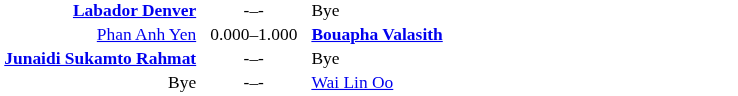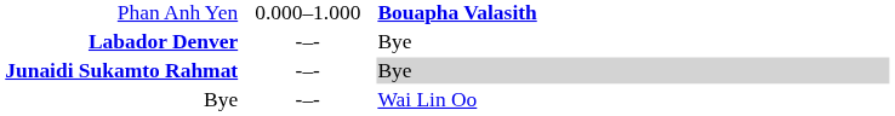rows swapped: Labador Denver <-> Phan Anh Yen
Junaidi Sukamto Rahmat | column 3: no background -> lightgrey background
